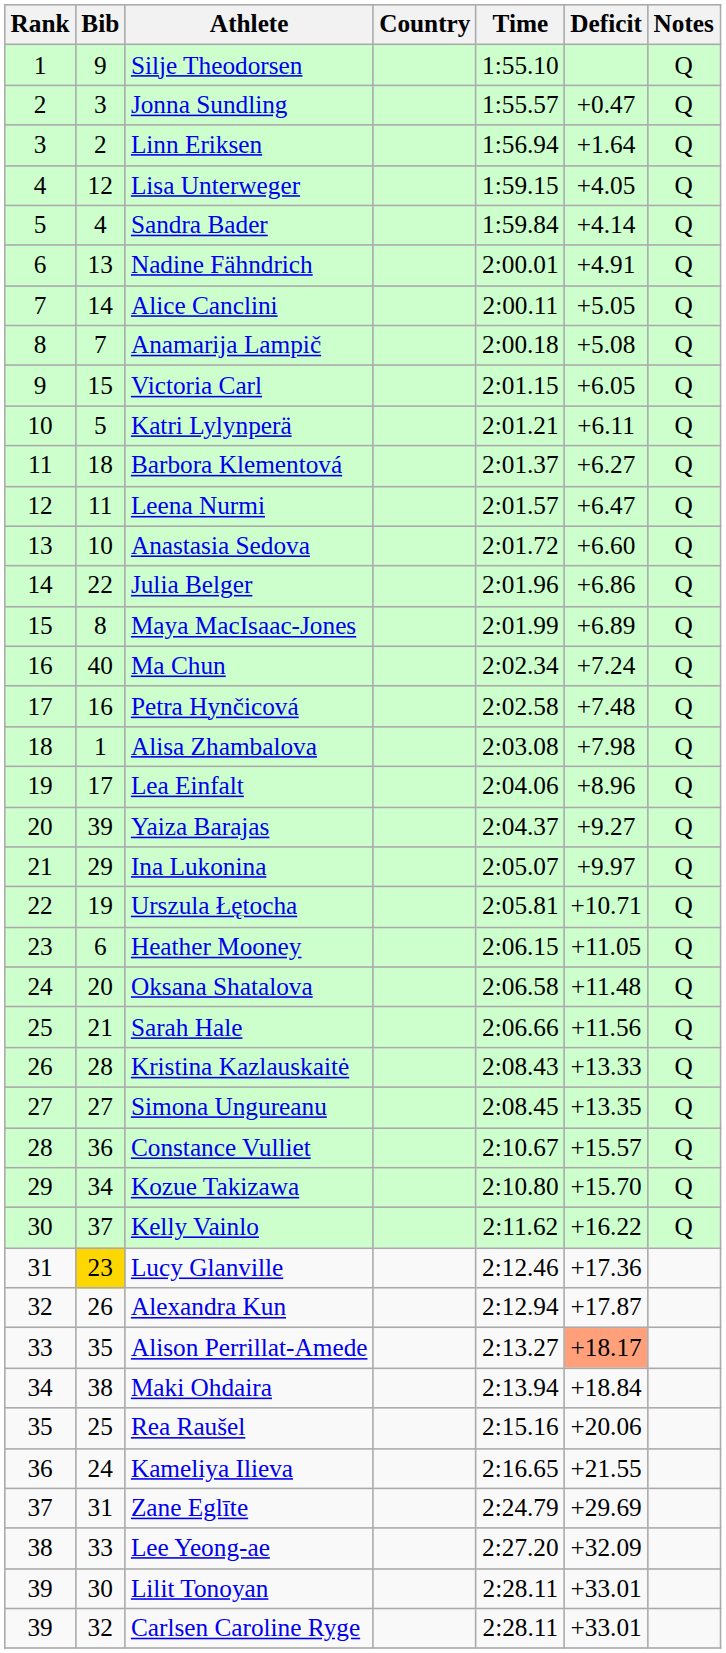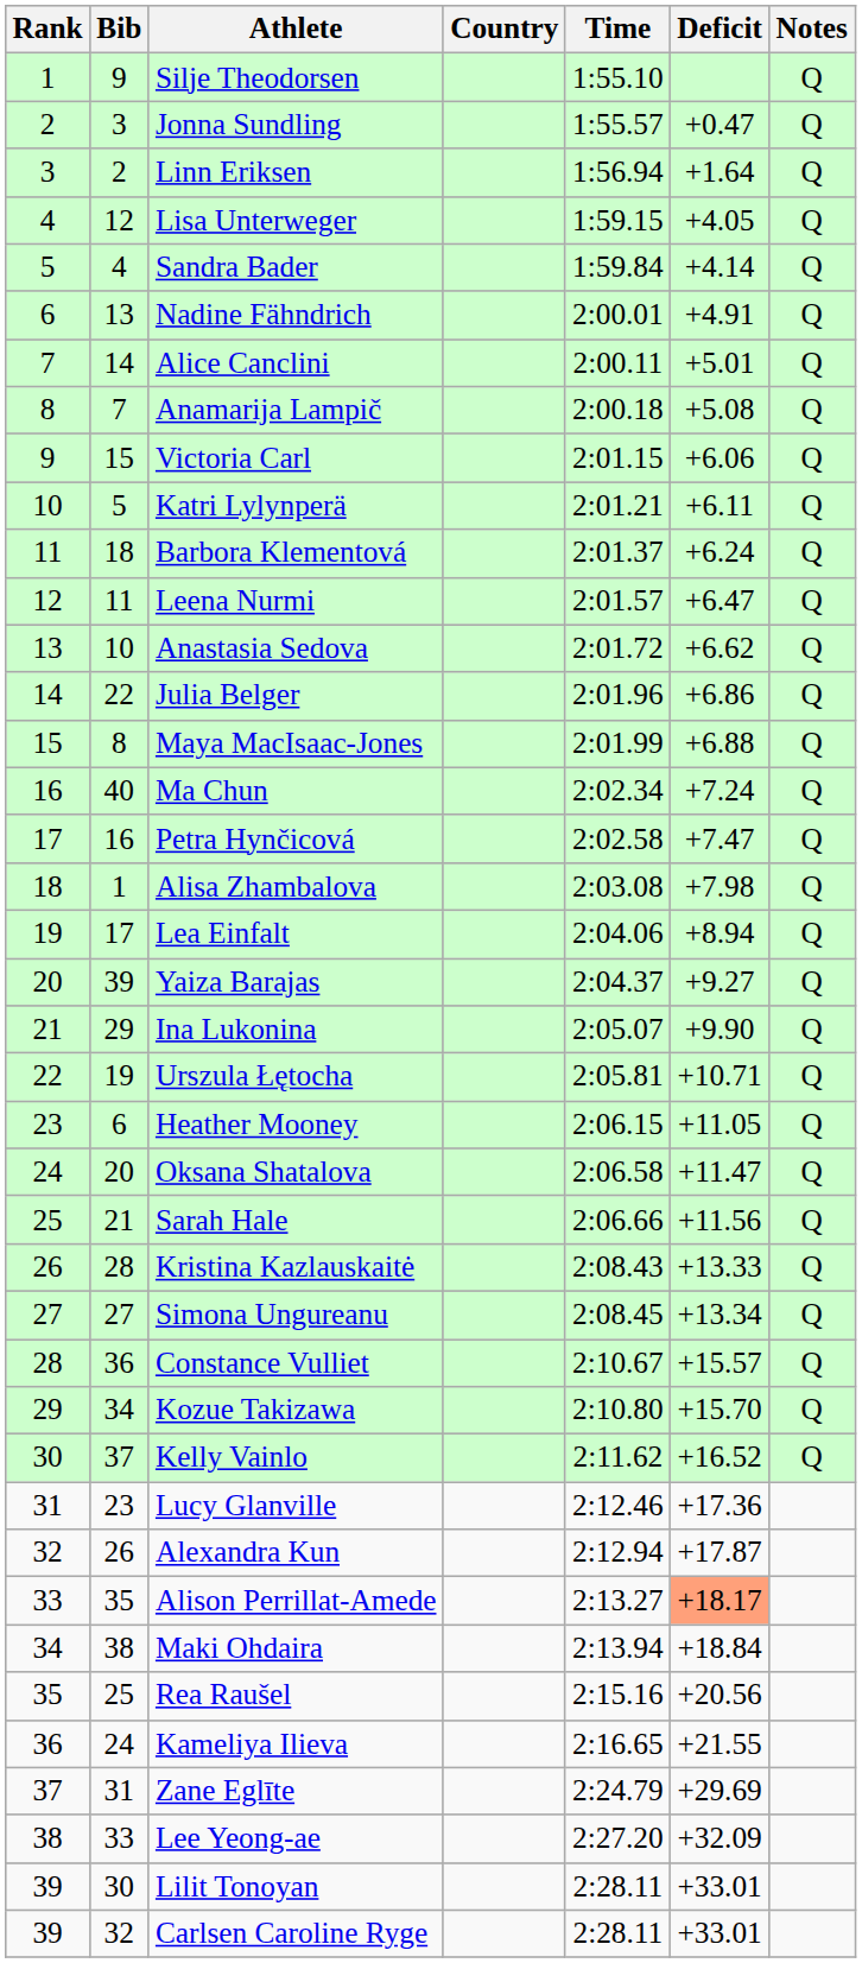Alice Canclini | Deficit: +5.05 -> +5.01
Victoria Carl | Deficit: +6.05 -> +6.06
Barbora Klementová | Deficit: +6.27 -> +6.24
Anastasia Sedova | Deficit: +6.60 -> +6.62
Maya MacIsaac-Jones | Deficit: +6.89 -> +6.88
Petra Hynčicová | Deficit: +7.48 -> +7.47
Lea Einfalt | Deficit: +8.96 -> +8.94
Ina Lukonina | Deficit: +9.97 -> +9.90
Oksana Shatalova | Deficit: +11.48 -> +11.47
Simona Ungureanu | Deficit: +13.35 -> +13.34
Kelly Vainlo | Deficit: +16.22 -> +16.52
Lucy Glanville | Bib: gold background -> no background
Rea Raušel | Deficit: +20.06 -> +20.56
